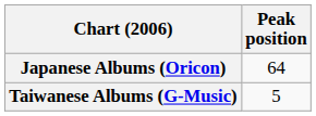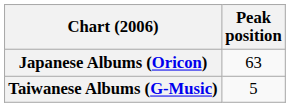Japanese Albums (Oricon) | Peak position: 64 -> 63
